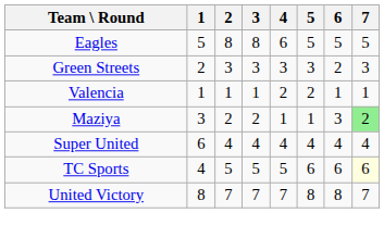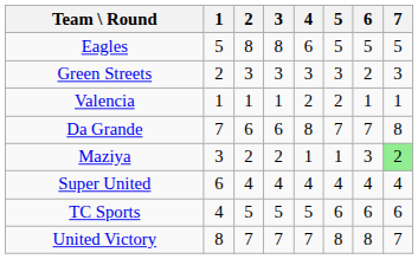+ row: Da Grande | 7 | 6 | 6 | 8 | 7 | 7 | 8
TC Sports | 7: lightyellow background -> no background
